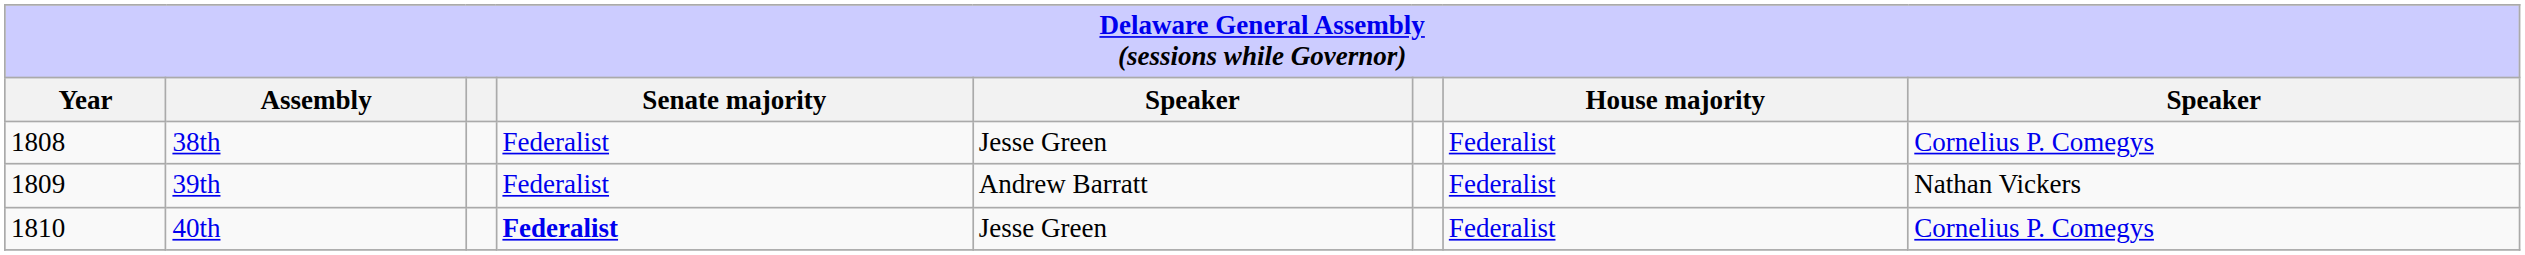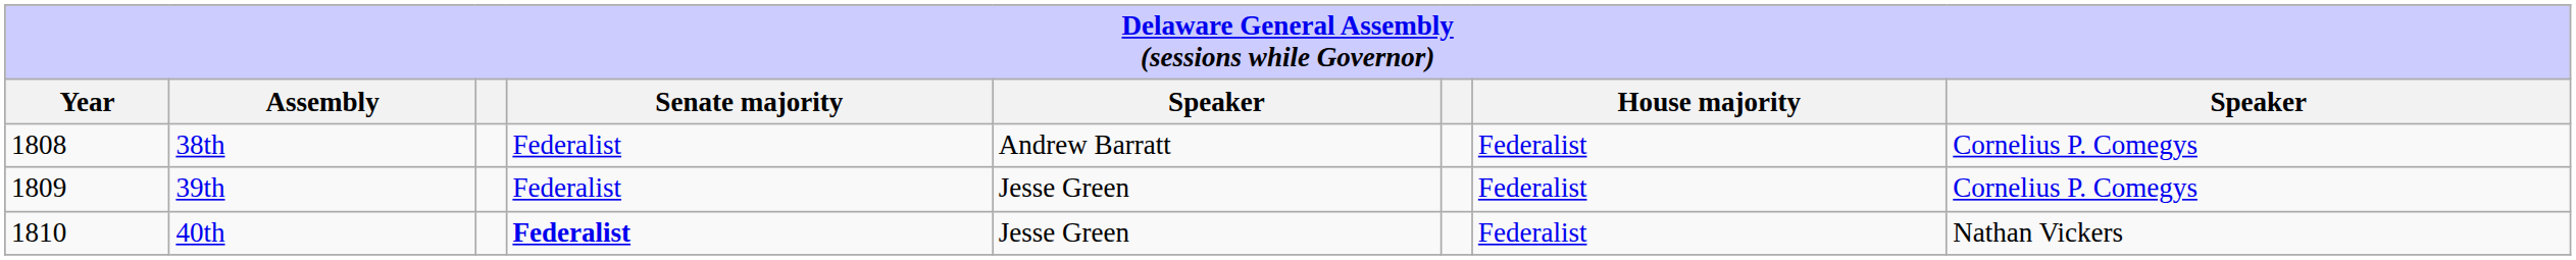38th | column 5: Jesse Green -> Andrew Barratt
39th | column 5: Andrew Barratt -> Jesse Green
39th | column 8: Nathan Vickers -> Cornelius P. Comegys
40th | column 8: Cornelius P. Comegys -> Nathan Vickers
